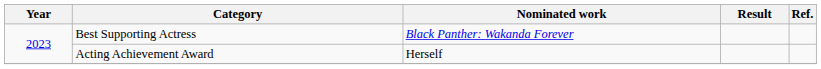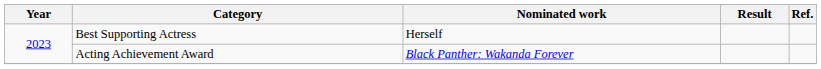Best Supporting Actress | Nominated work: Black Panther: Wakanda Forever -> Herself
Acting Achievement Award | Nominated work: Herself -> Black Panther: Wakanda Forever
